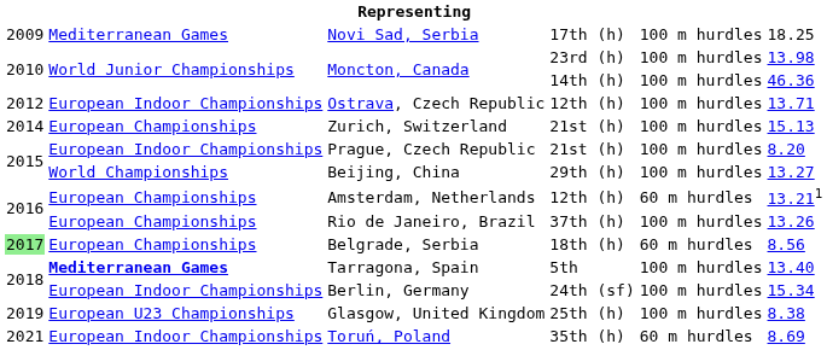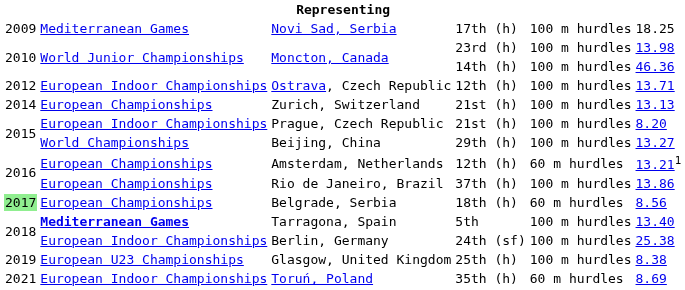Zurich, Switzerland | column 6: 15.13 -> 13.13
Rio de Janeiro, Brazil | column 6: 13.26 -> 13.86
Berlin, Germany | column 6: 15.34 -> 25.38
